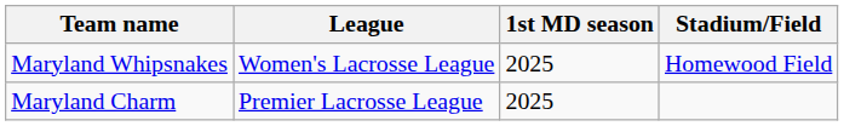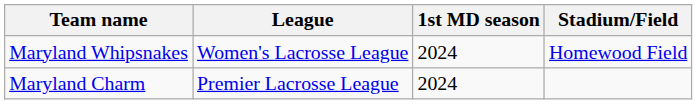Maryland Whipsnakes | 1st MD season: 2025 -> 2024
Maryland Charm | 1st MD season: 2025 -> 2024
